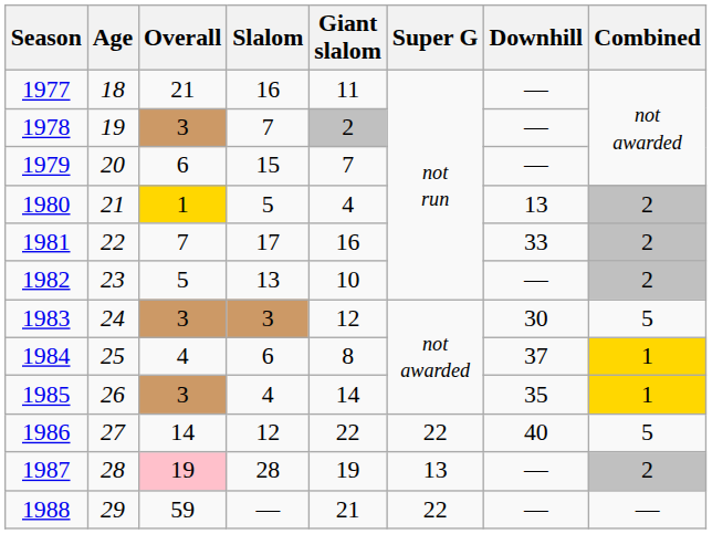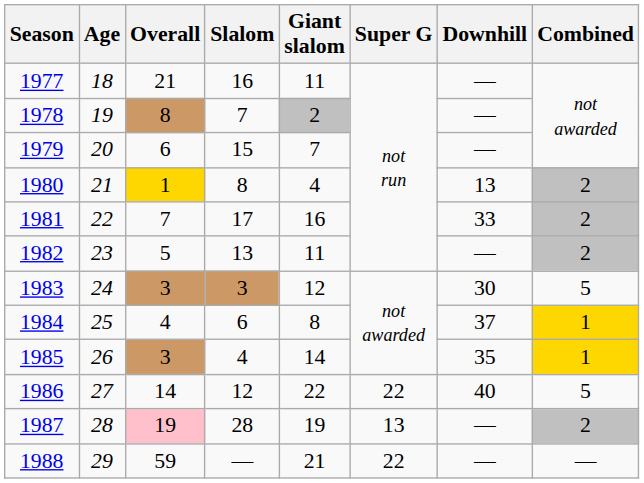1978 | Overall: 3 -> 8
1980 | Slalom: 5 -> 8
1982 | Giant slalom: 10 -> 11
